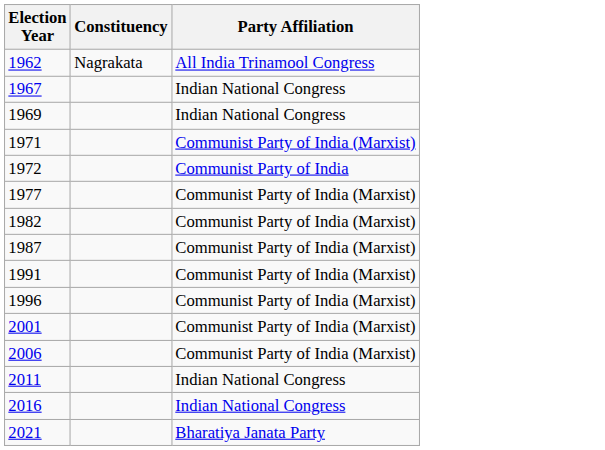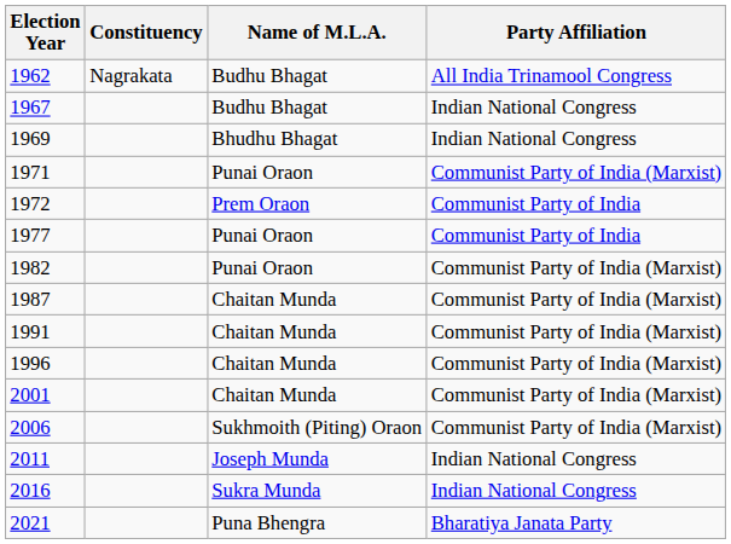+ column: Name of M.L.A. | Budhu Bhagat | Budhu Bhagat | Bhudhu Bhagat | Punai Oraon | Prem Oraon | Punai Oraon | Punai Oraon | Chaitan Munda | Chaitan Munda | Chaitan Munda | Chaitan Munda | Sukhmoith (Piting) Oraon | Joseph Munda | Sukra Munda | Puna Bhengra
1977 | Party Affiliation: Communist Party of India (Marxist) -> Communist Party of India
